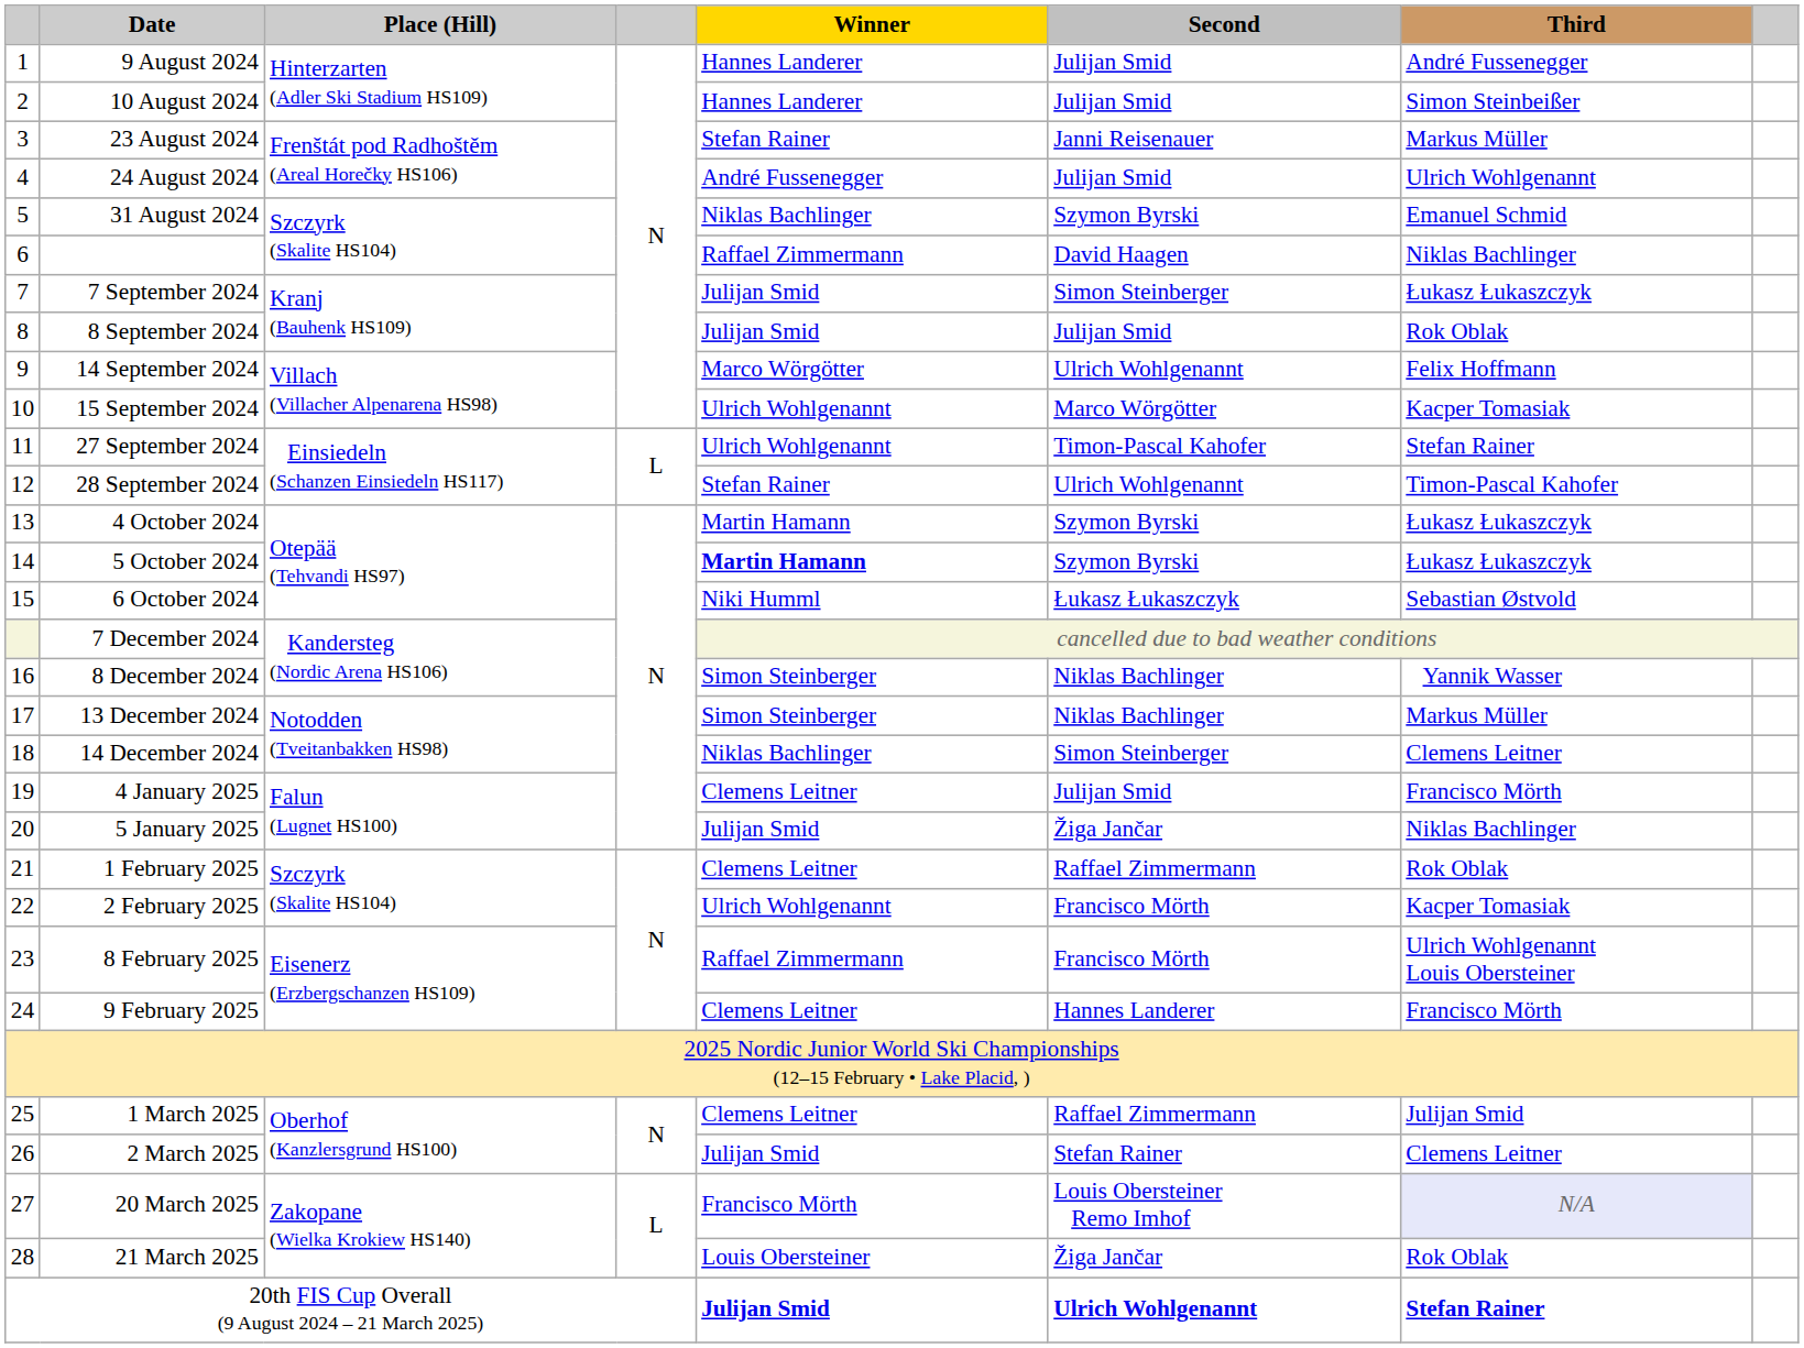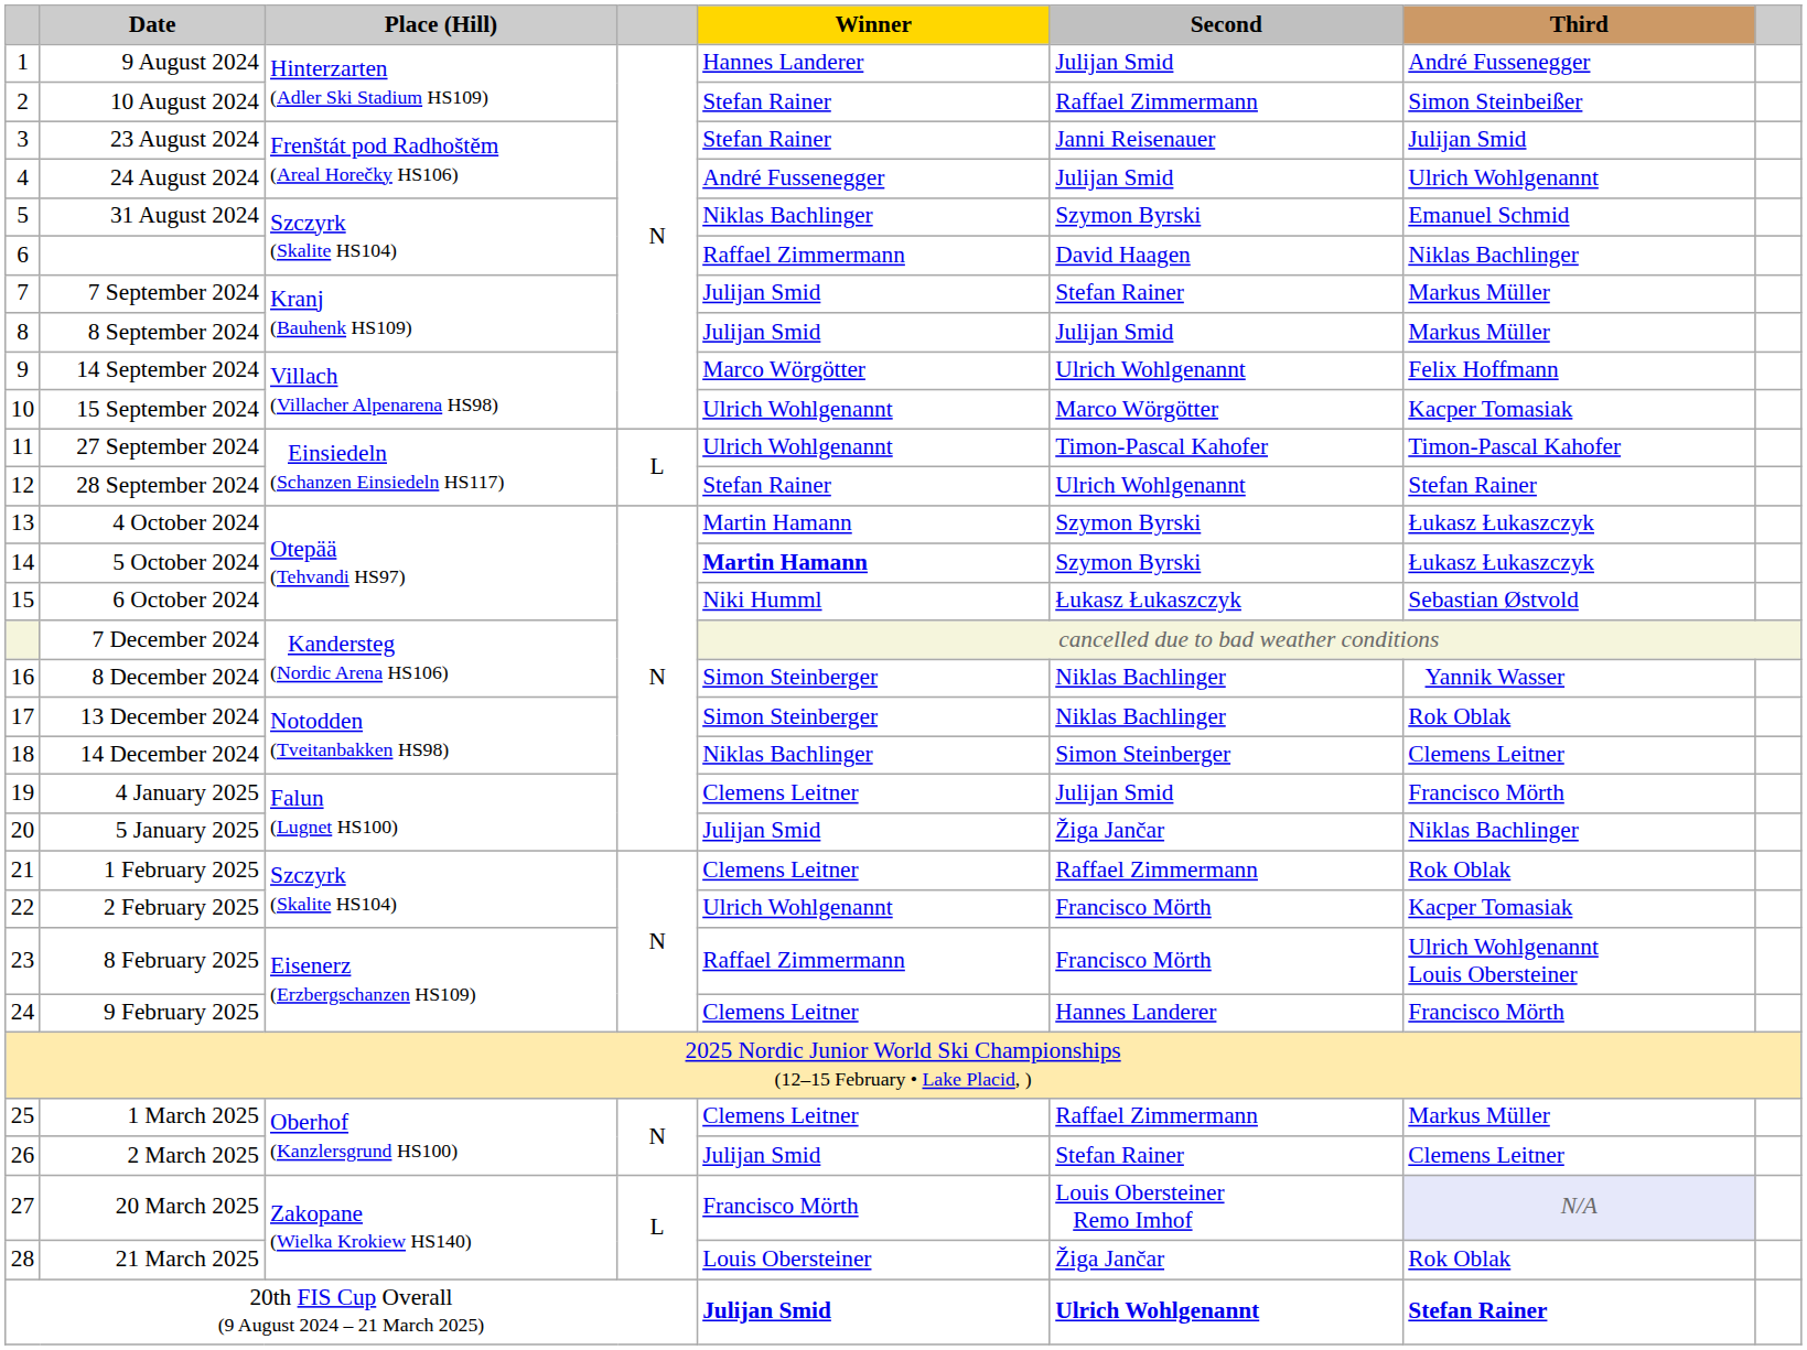10 August 2024 | Winner: Hannes Landerer -> Stefan Rainer
10 August 2024 | Second: Julijan Smid -> Raffael Zimmermann
23 August 2024 | Third: Markus Müller -> Julijan Smid
7 September 2024 | Second: Simon Steinberger -> Stefan Rainer
7 September 2024 | Third: Łukasz Łukaszczyk -> Markus Müller
8 September 2024 | Third: Rok Oblak -> Markus Müller
27 September 2024 | Third: Stefan Rainer -> Timon-Pascal Kahofer
28 September 2024 | Third: Timon-Pascal Kahofer -> Stefan Rainer
13 December 2024 | Third: Markus Müller -> Rok Oblak
1 March 2025 | Third: Julijan Smid -> Markus Müller
